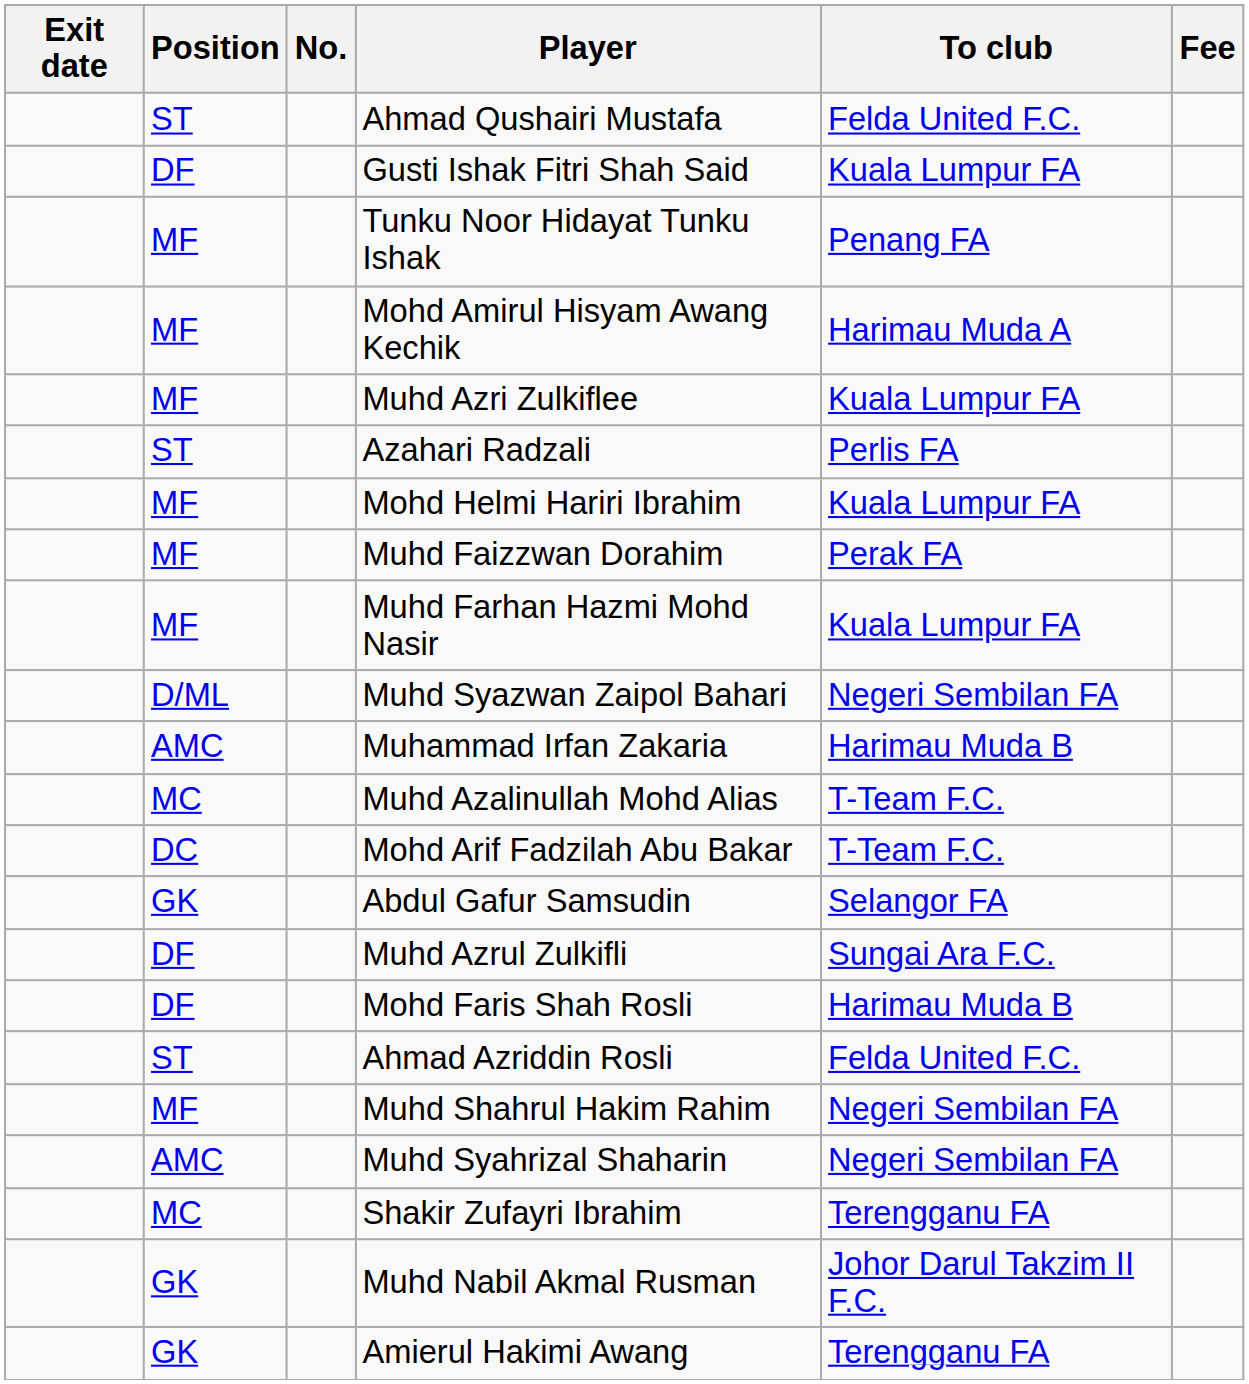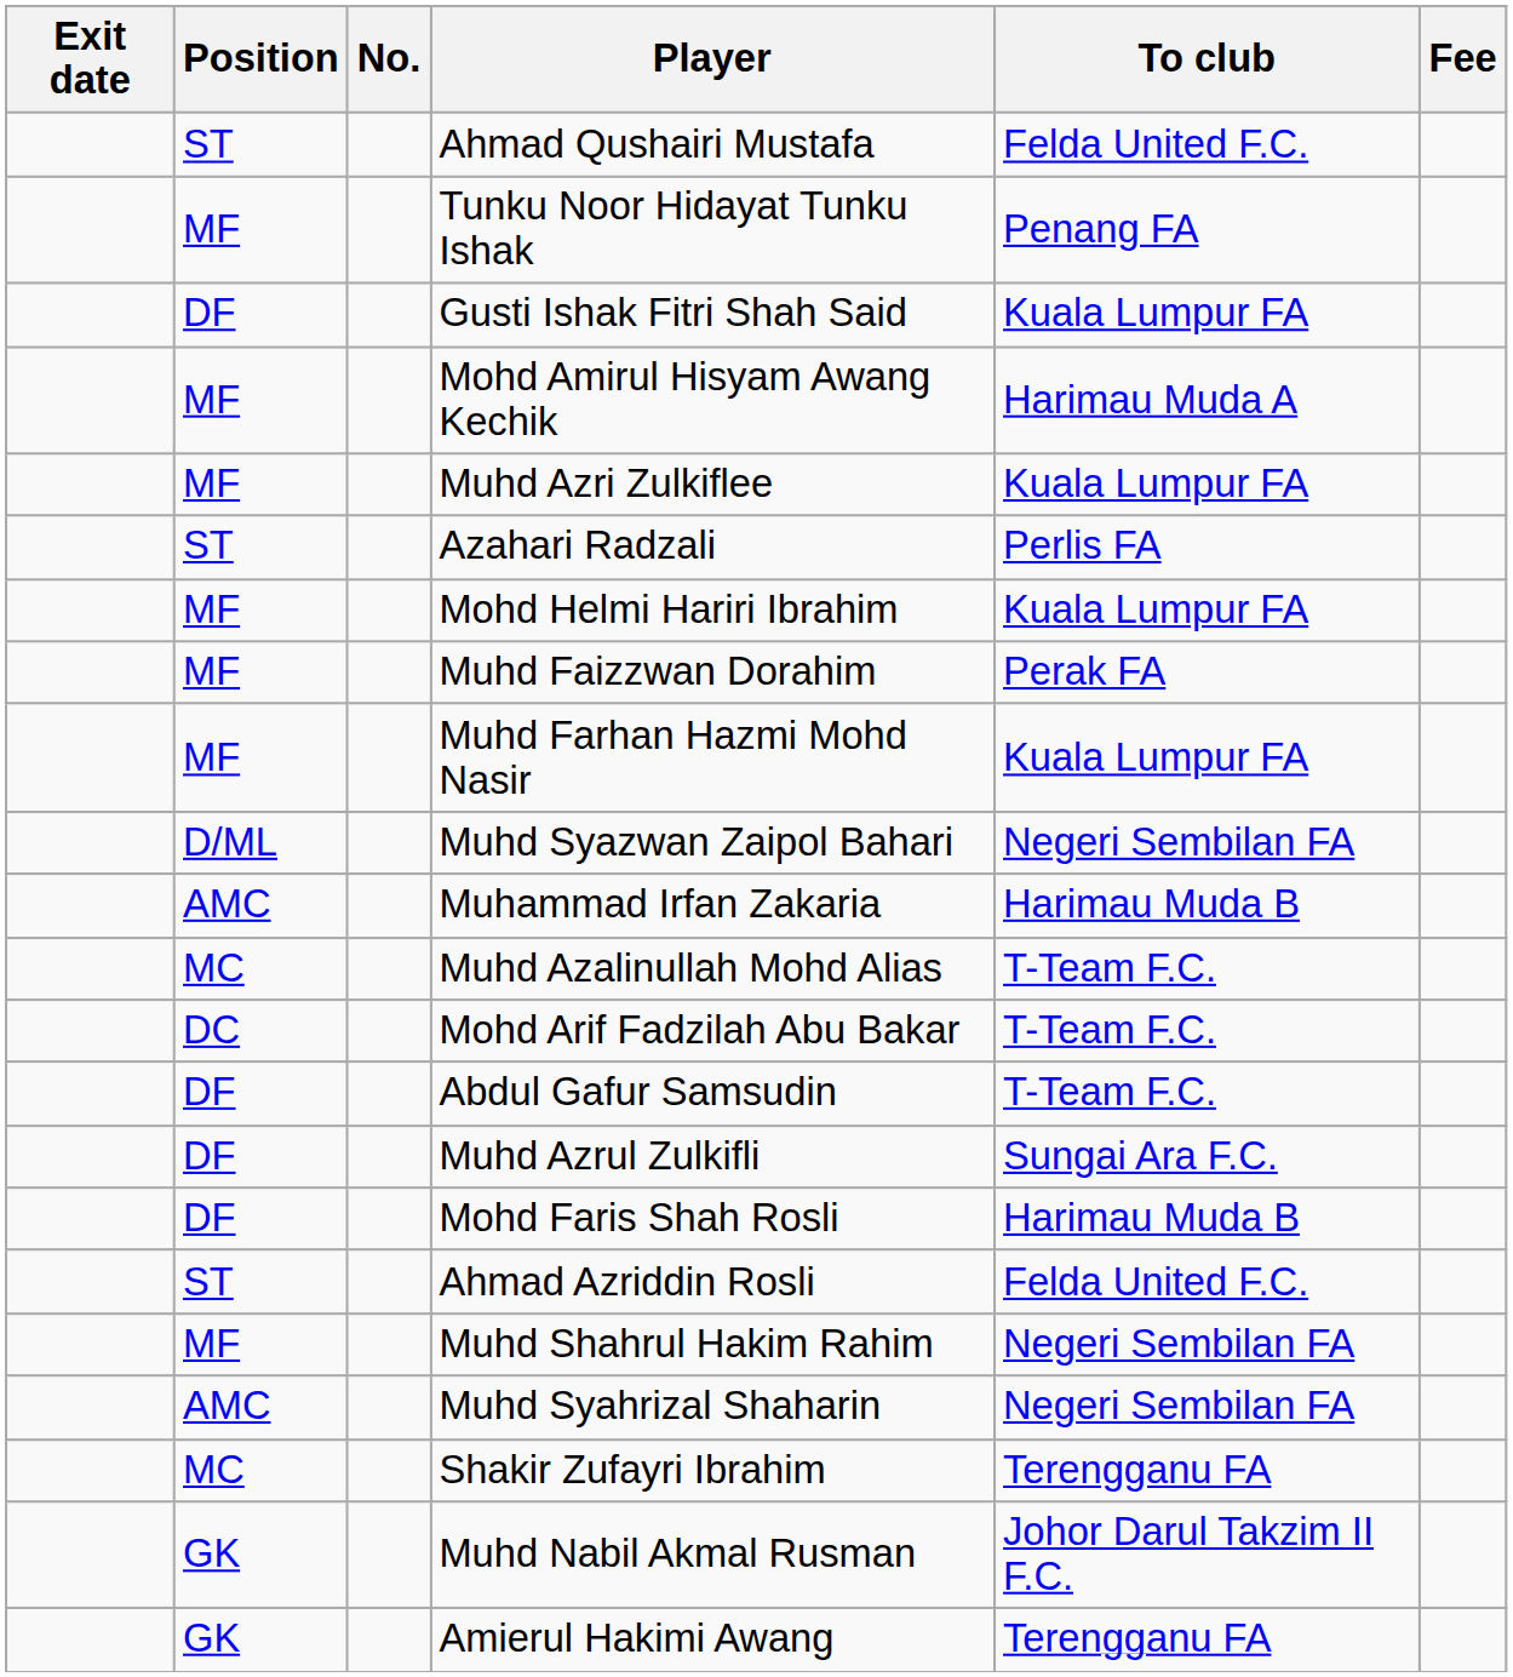rows swapped: Gusti Ishak Fitri Shah Said <-> Tunku Noor Hidayat Tunku Ishak
Abdul Gafur Samsudin | Position: GK -> DF
Abdul Gafur Samsudin | To club: Selangor FA -> T-Team F.C.
